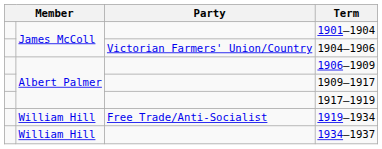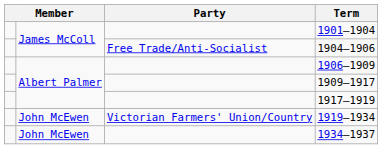1904–1906 | Party: Victorian Farmers' Union/Country -> Free Trade/Anti-Socialist
1919–1934 | column 2: William Hill -> John McEwen
1919–1934 | Party: Free Trade/Anti-Socialist -> Victorian Farmers' Union/Country
1934–1937 | column 2: William Hill -> John McEwen
